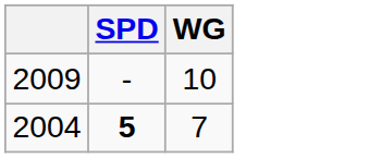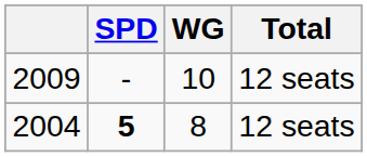+ column: Total | 12 seats | 12 seats
2004 | WG: 7 -> 8
